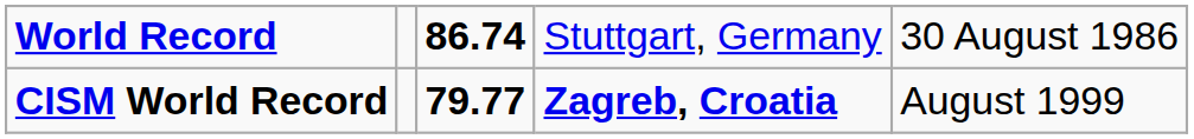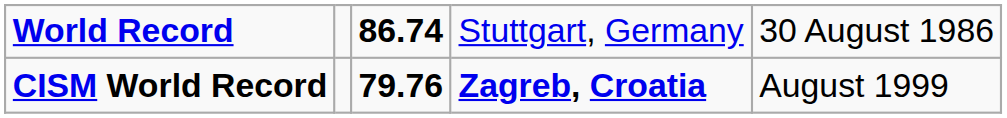CISM World Record | column 3: 79.77 -> 79.76
